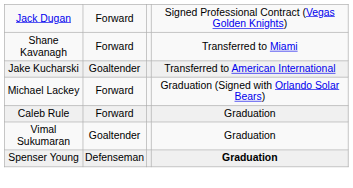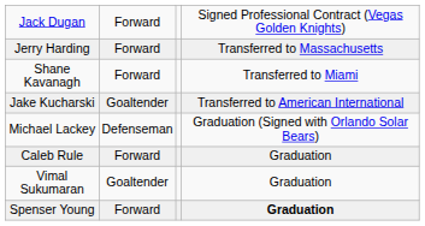+ row: Jerry Harding | Forward | Transferred to Massachusetts
Michael Lackey | column 2: Forward -> Defenseman
Spenser Young | column 2: Defenseman -> Forward
